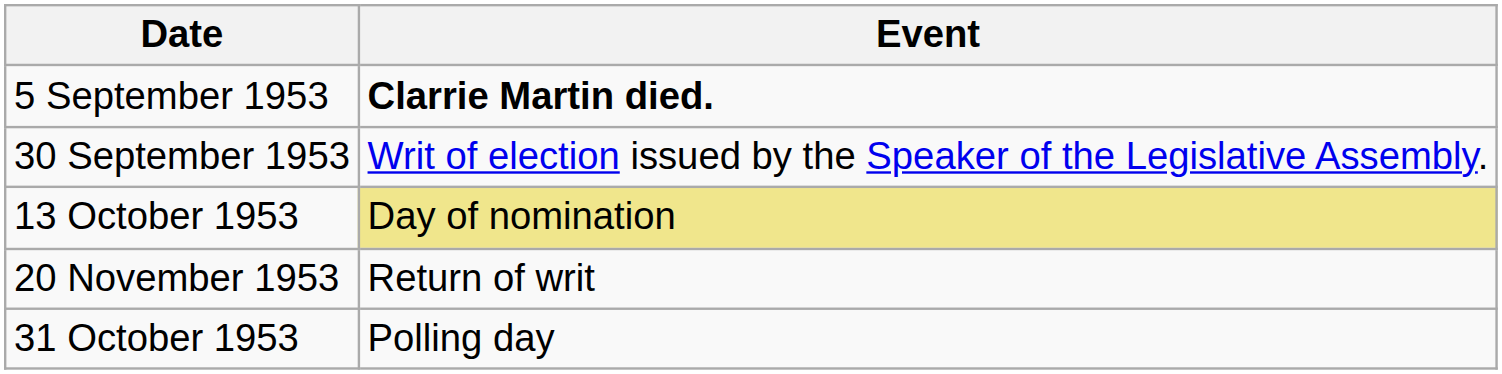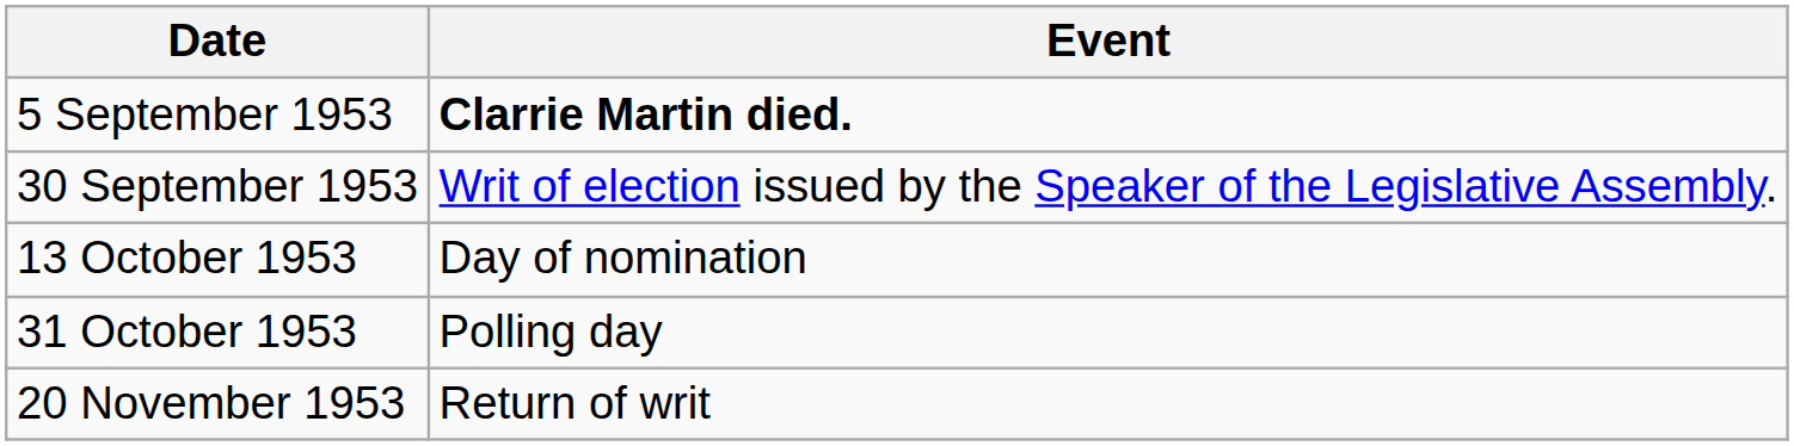13 October 1953 | Event: khaki background -> no background
rows swapped: 31 October 1953 <-> 20 November 1953
